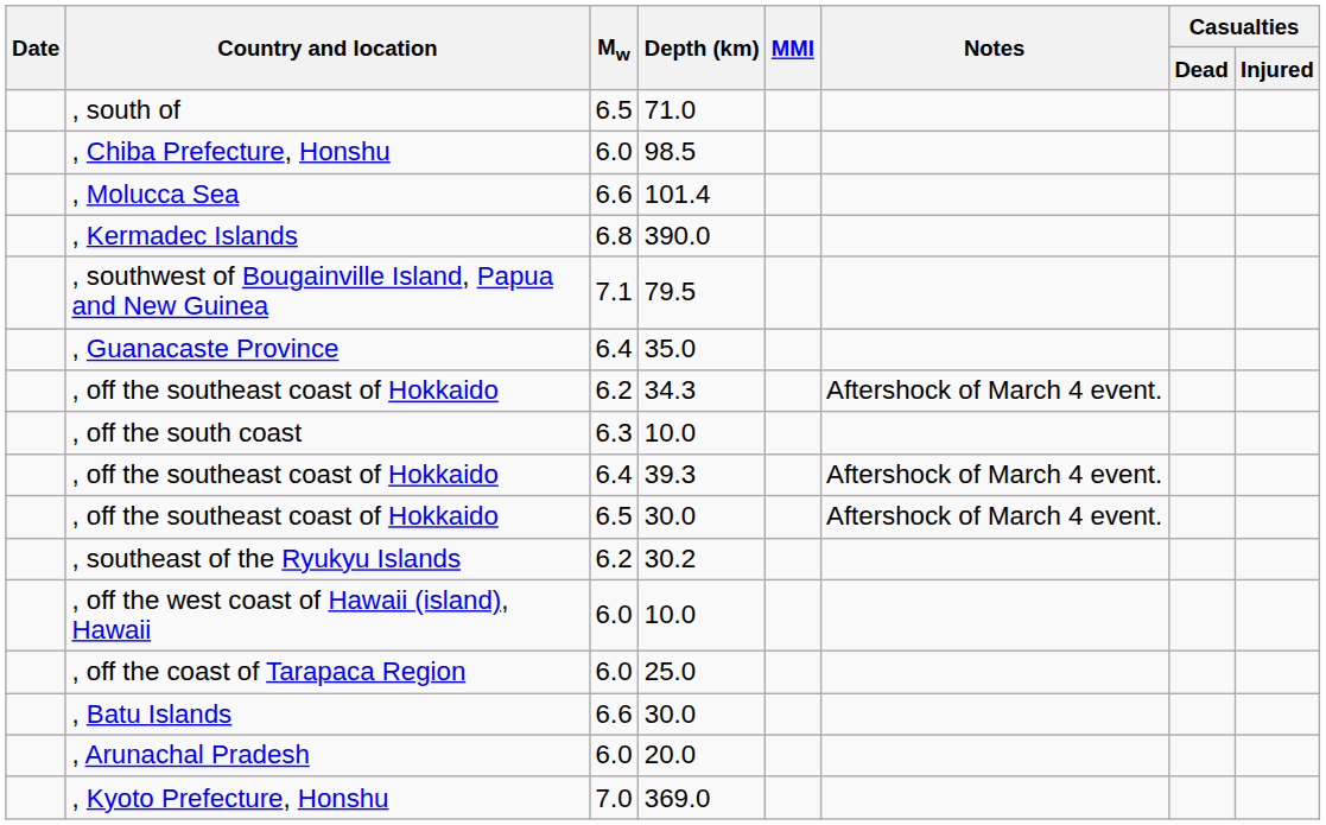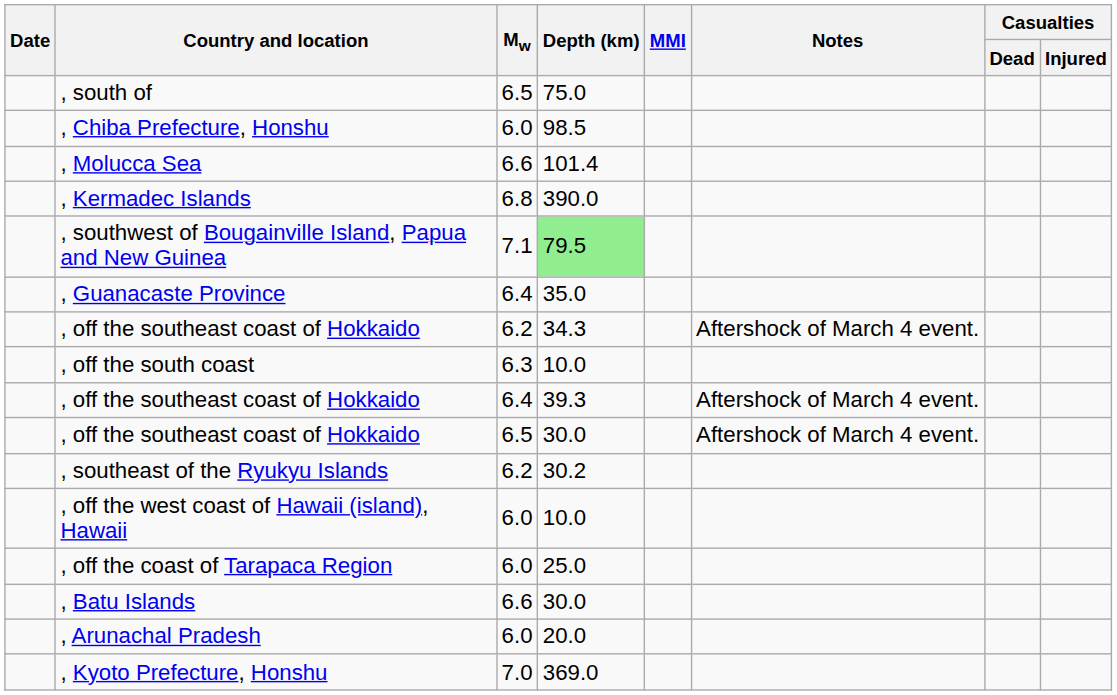, south of | Depth (km): 71.0 -> 75.0
, southwest of Bougainville Island, Papua and New Guinea | Depth (km): no background -> lightgreen background
